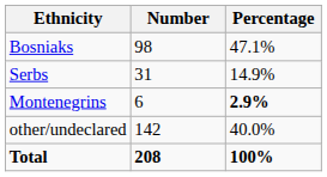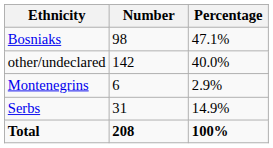rows swapped: Serbs <-> other/undeclared
Montenegrins | Percentage: bold -> normal
